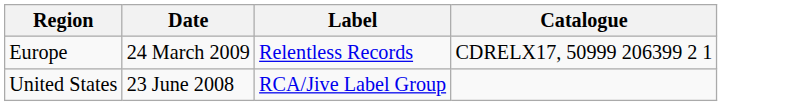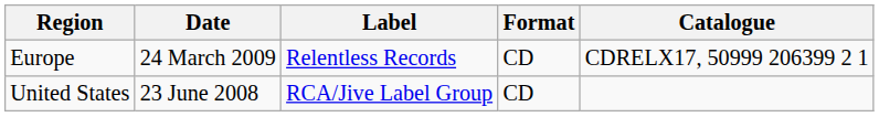+ column: Format | CD | CD
